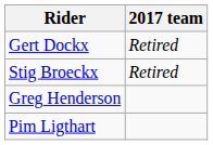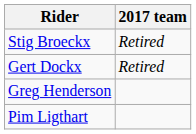rows swapped: Stig Broeckx <-> Gert Dockx
